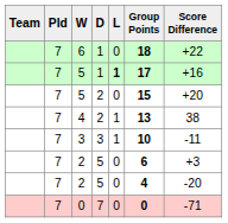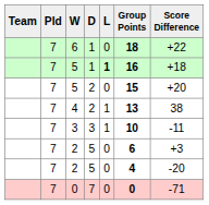5 / 1 | Group Points: 17 -> 16
5 / 1 | Score Difference: +16 -> +18
